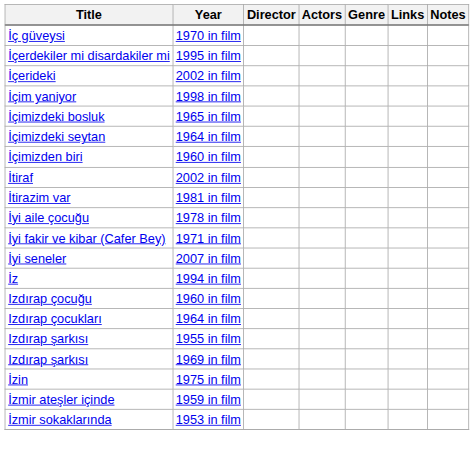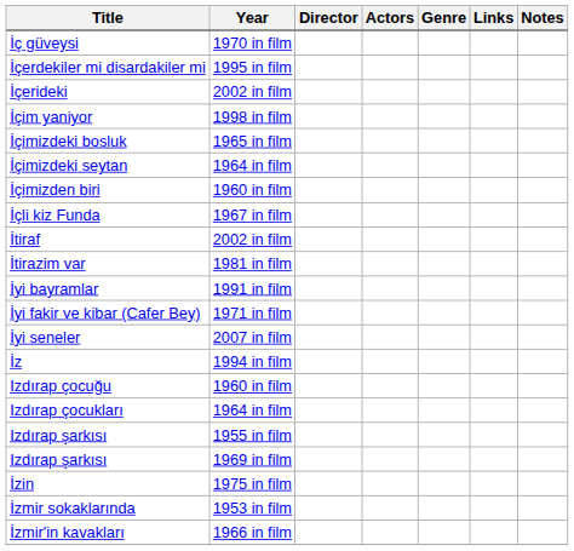+ row: İçli kiz Funda | 1967 in film
- row: İyi aile çocuğu | 1978 in film
+ row: İyi bayramlar | 1991 in film
- row: İzmir ateşler içinde | 1959 in film
+ row: İzmir'in kavakları | 1966 in film
